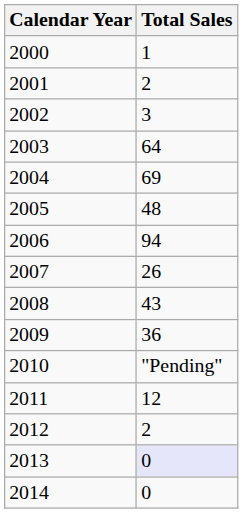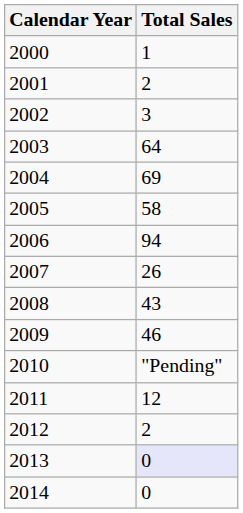2005 | Total Sales: 48 -> 58
2009 | Total Sales: 36 -> 46
